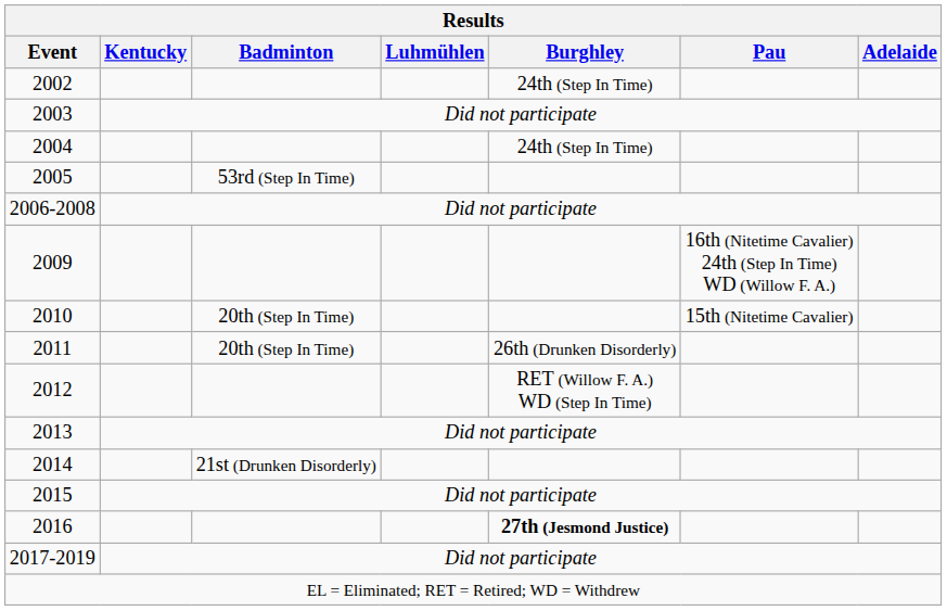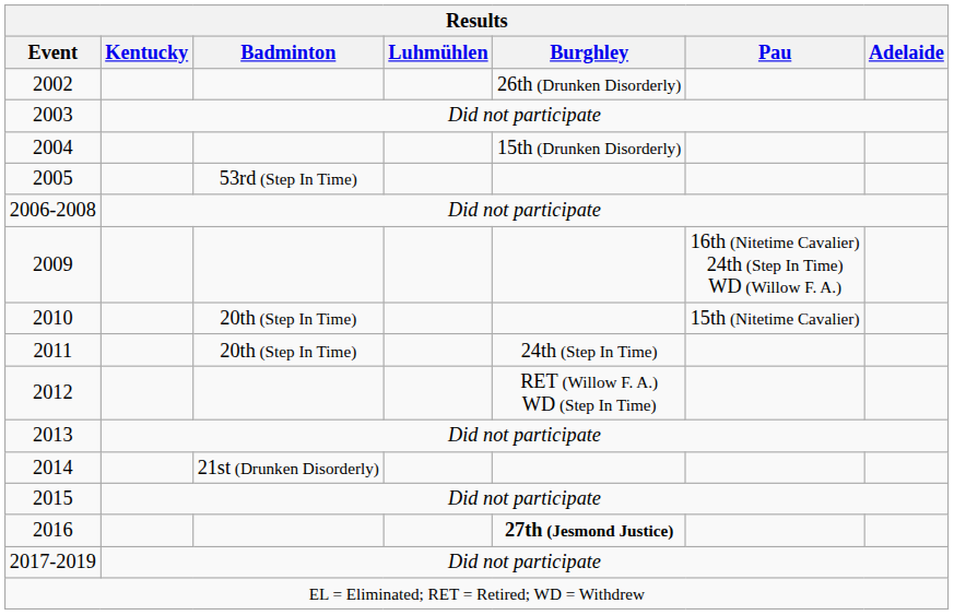2002 | Burghley: 24th (Step In Time) -> 26th (Drunken Disorderly)
2004 | Burghley: 24th (Step In Time) -> 15th (Drunken Disorderly)
2011 | Burghley: 26th (Drunken Disorderly) -> 24th (Step In Time)
